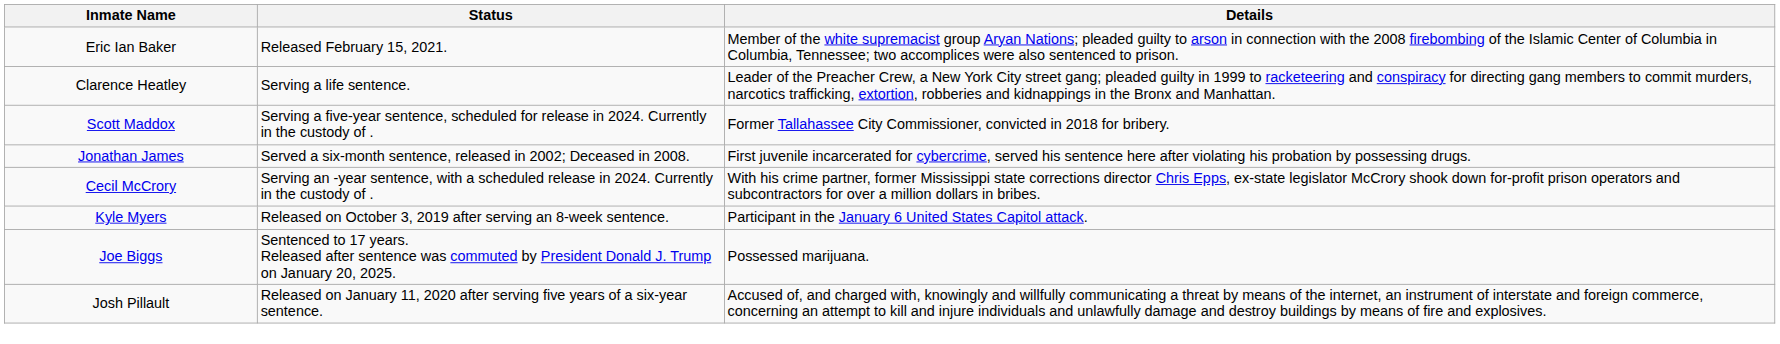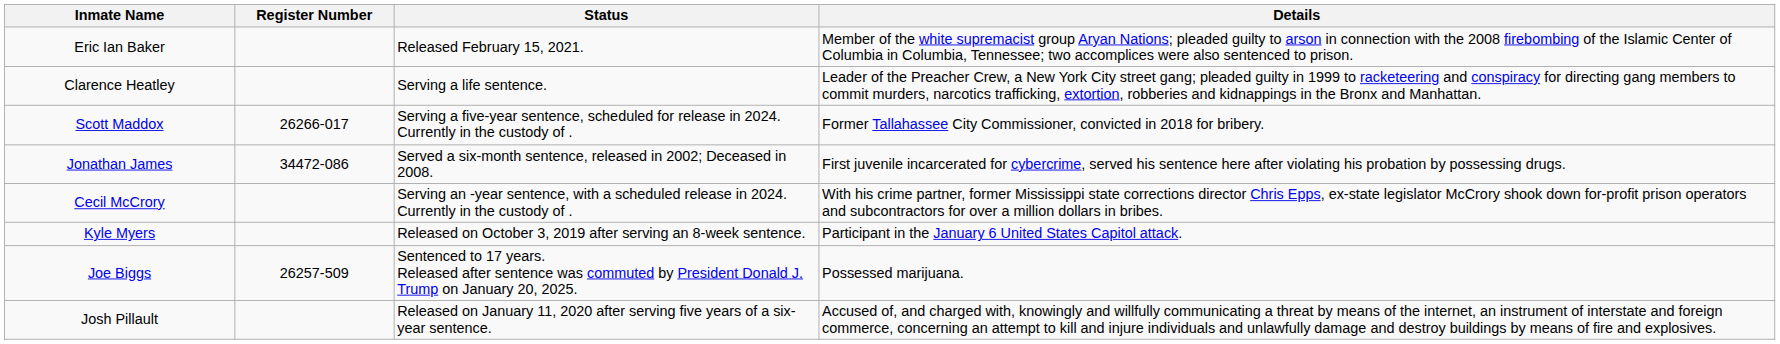+ column: Register Number | 26266-017 | 34472-086 | 26257-509
